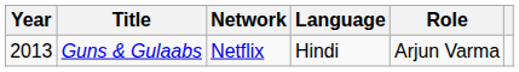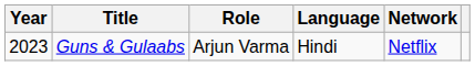columns swapped: Role <-> Network
Guns & Gulaabs | Year: 2013 -> 2023
